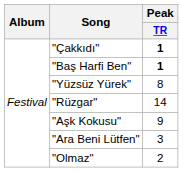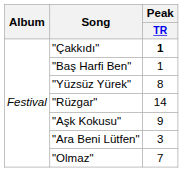"Baş Harfi Ben" | Peak / TR: bold -> normal
"Olmaz" | Peak / TR: 2 -> 7
